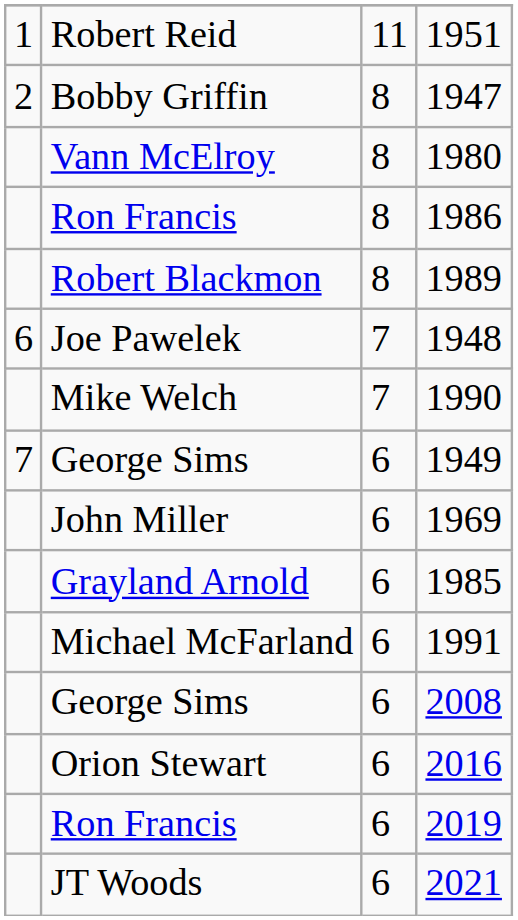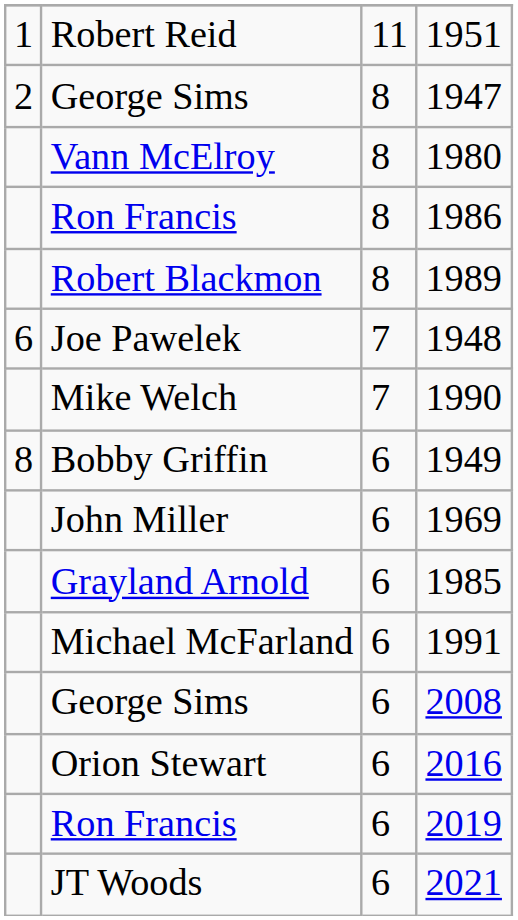1947 | column 2: Bobby Griffin -> George Sims
1949 | column 1: 7 -> 8
1949 | column 2: George Sims -> Bobby Griffin
